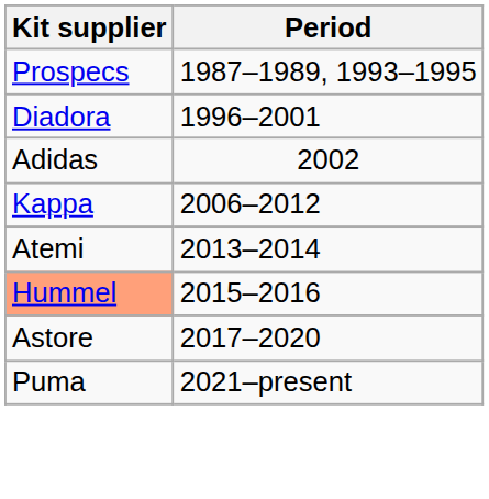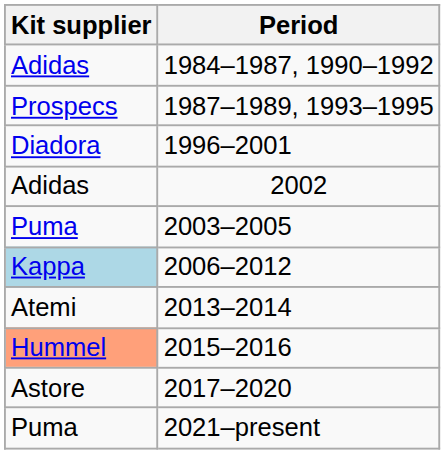+ row: Adidas | 1984–1987, 1990–1992
+ row: Puma | 2003–2005
2006–2012 | Kit supplier: no background -> lightblue background
